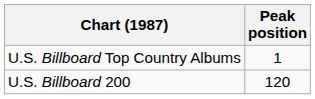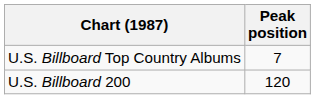U.S. Billboard Top Country Albums | Peak position: 1 -> 7
